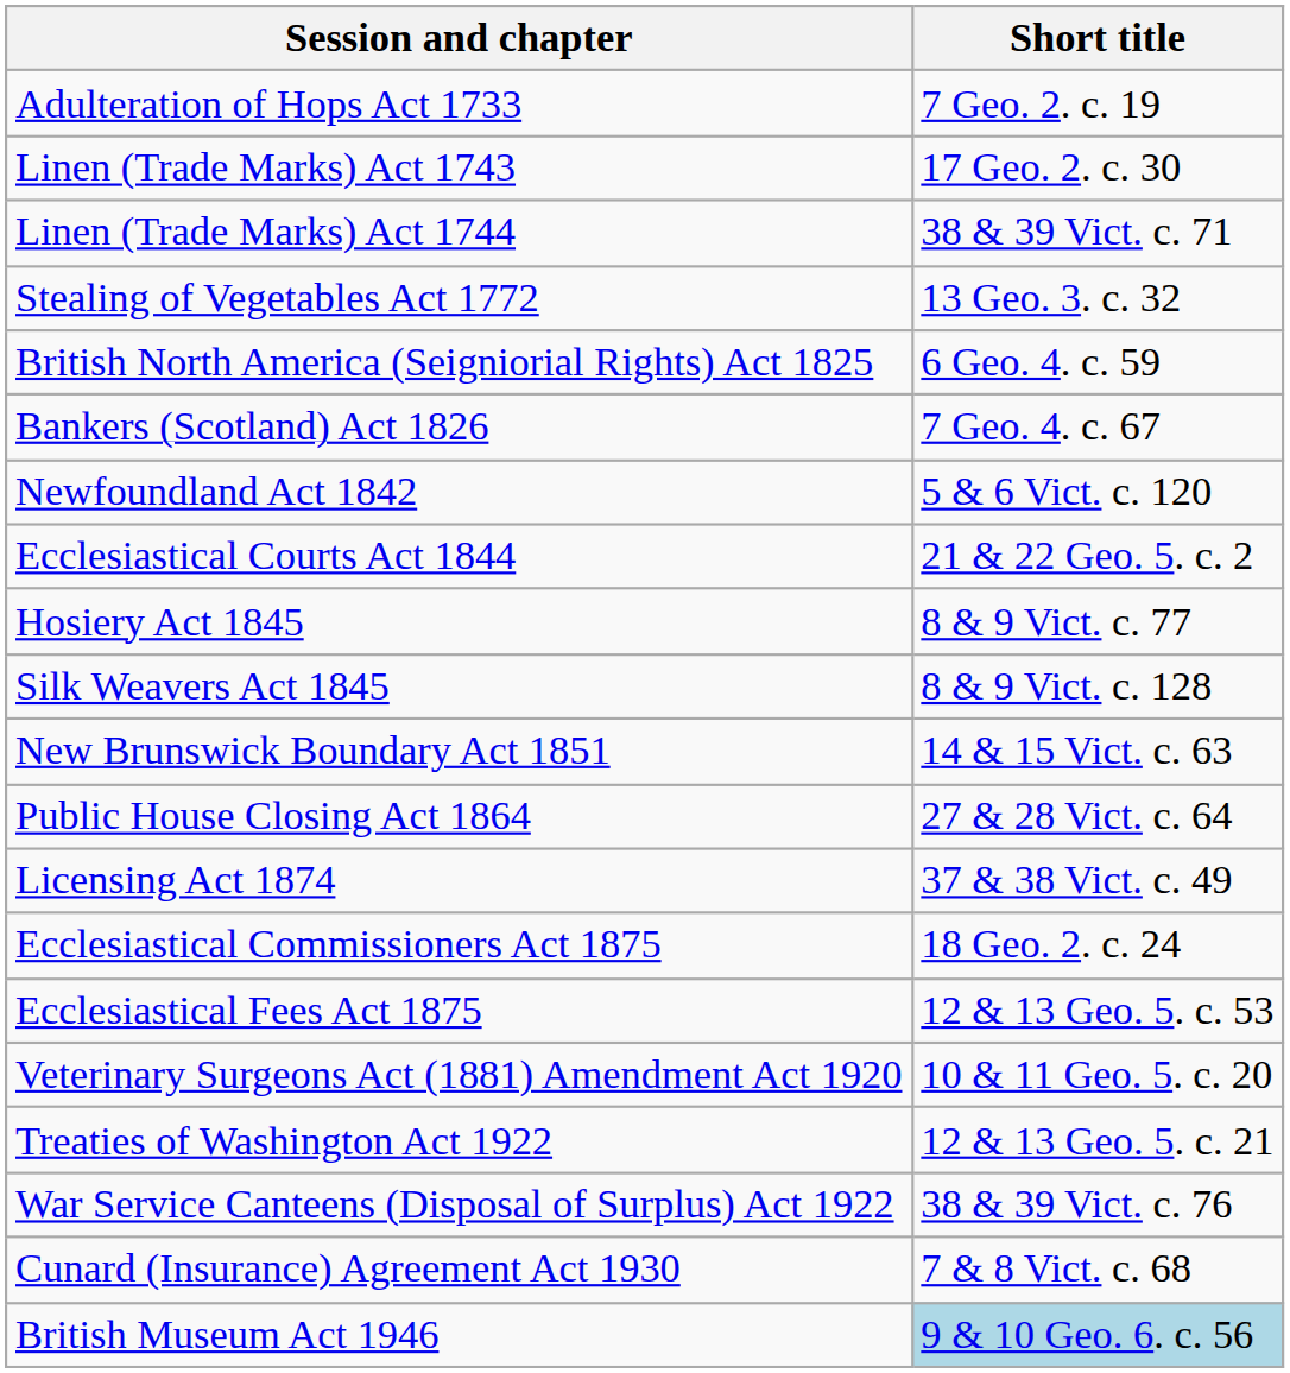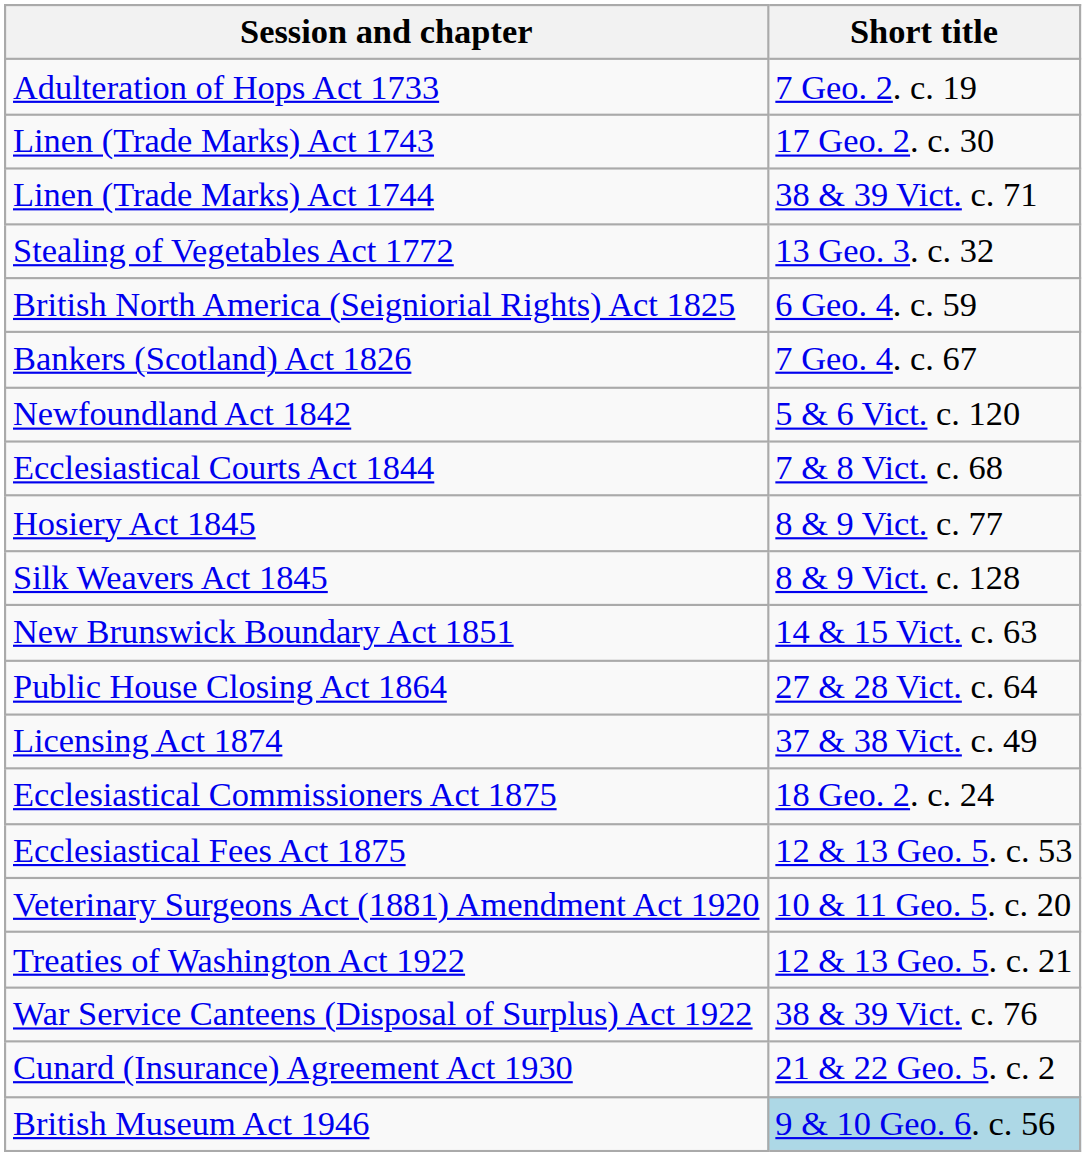Ecclesiastical Courts Act 1844 | Short title: 21 & 22 Geo. 5. c. 2 -> 7 & 8 Vict. c. 68
Cunard (Insurance) Agreement Act 1930 | Short title: 7 & 8 Vict. c. 68 -> 21 & 22 Geo. 5. c. 2
